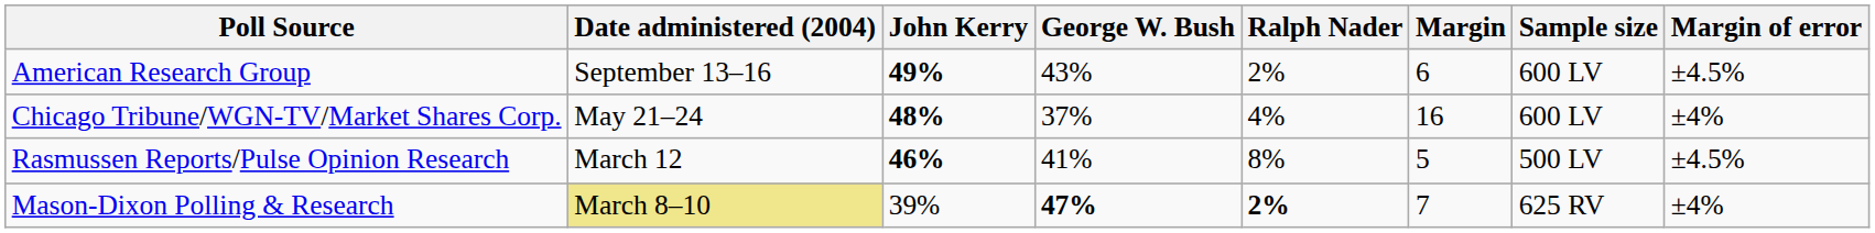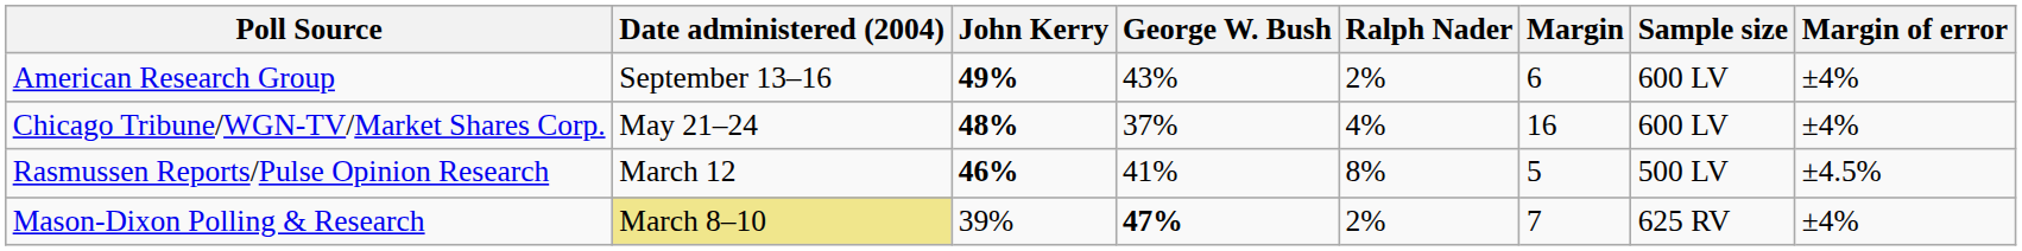American Research Group | Margin of error: ±4.5% -> ±4%
Mason-Dixon Polling & Research | Ralph Nader: bold -> normal
